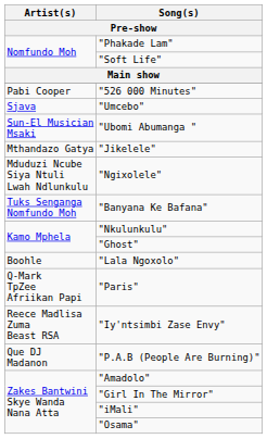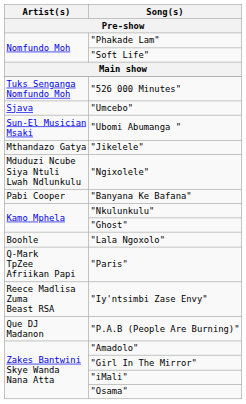"526 000 Minutes" | Artist(s): Pabi Cooper -> Tuks Senganga Nomfundo Moh
"Banyana Ke Bafana" | Artist(s): Tuks Senganga Nomfundo Moh -> Pabi Cooper
